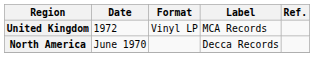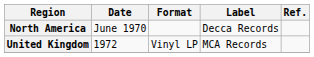rows swapped: North America <-> United Kingdom
